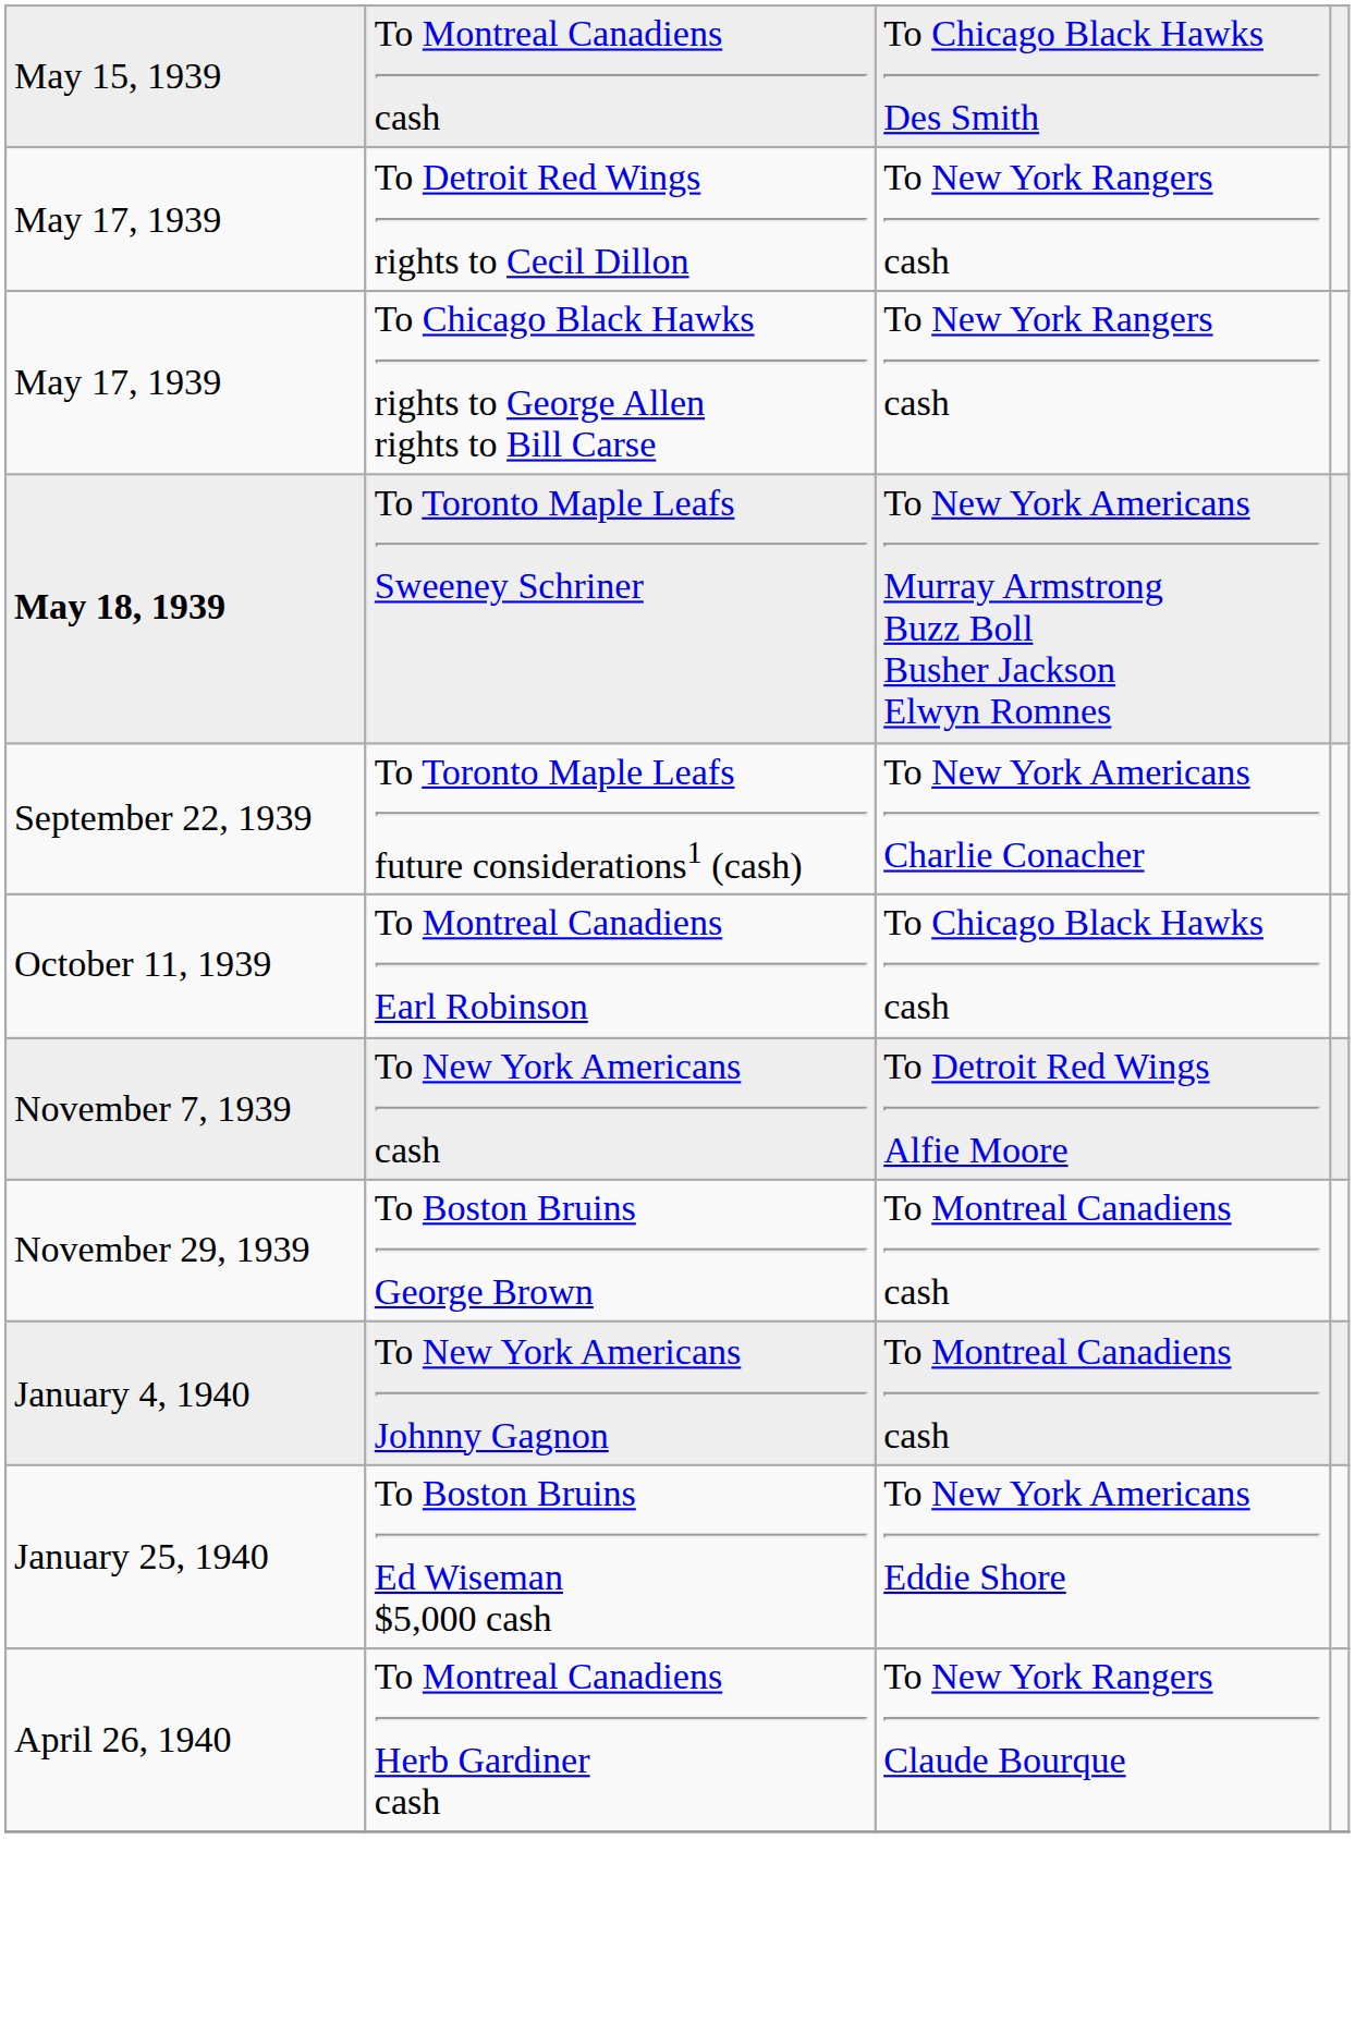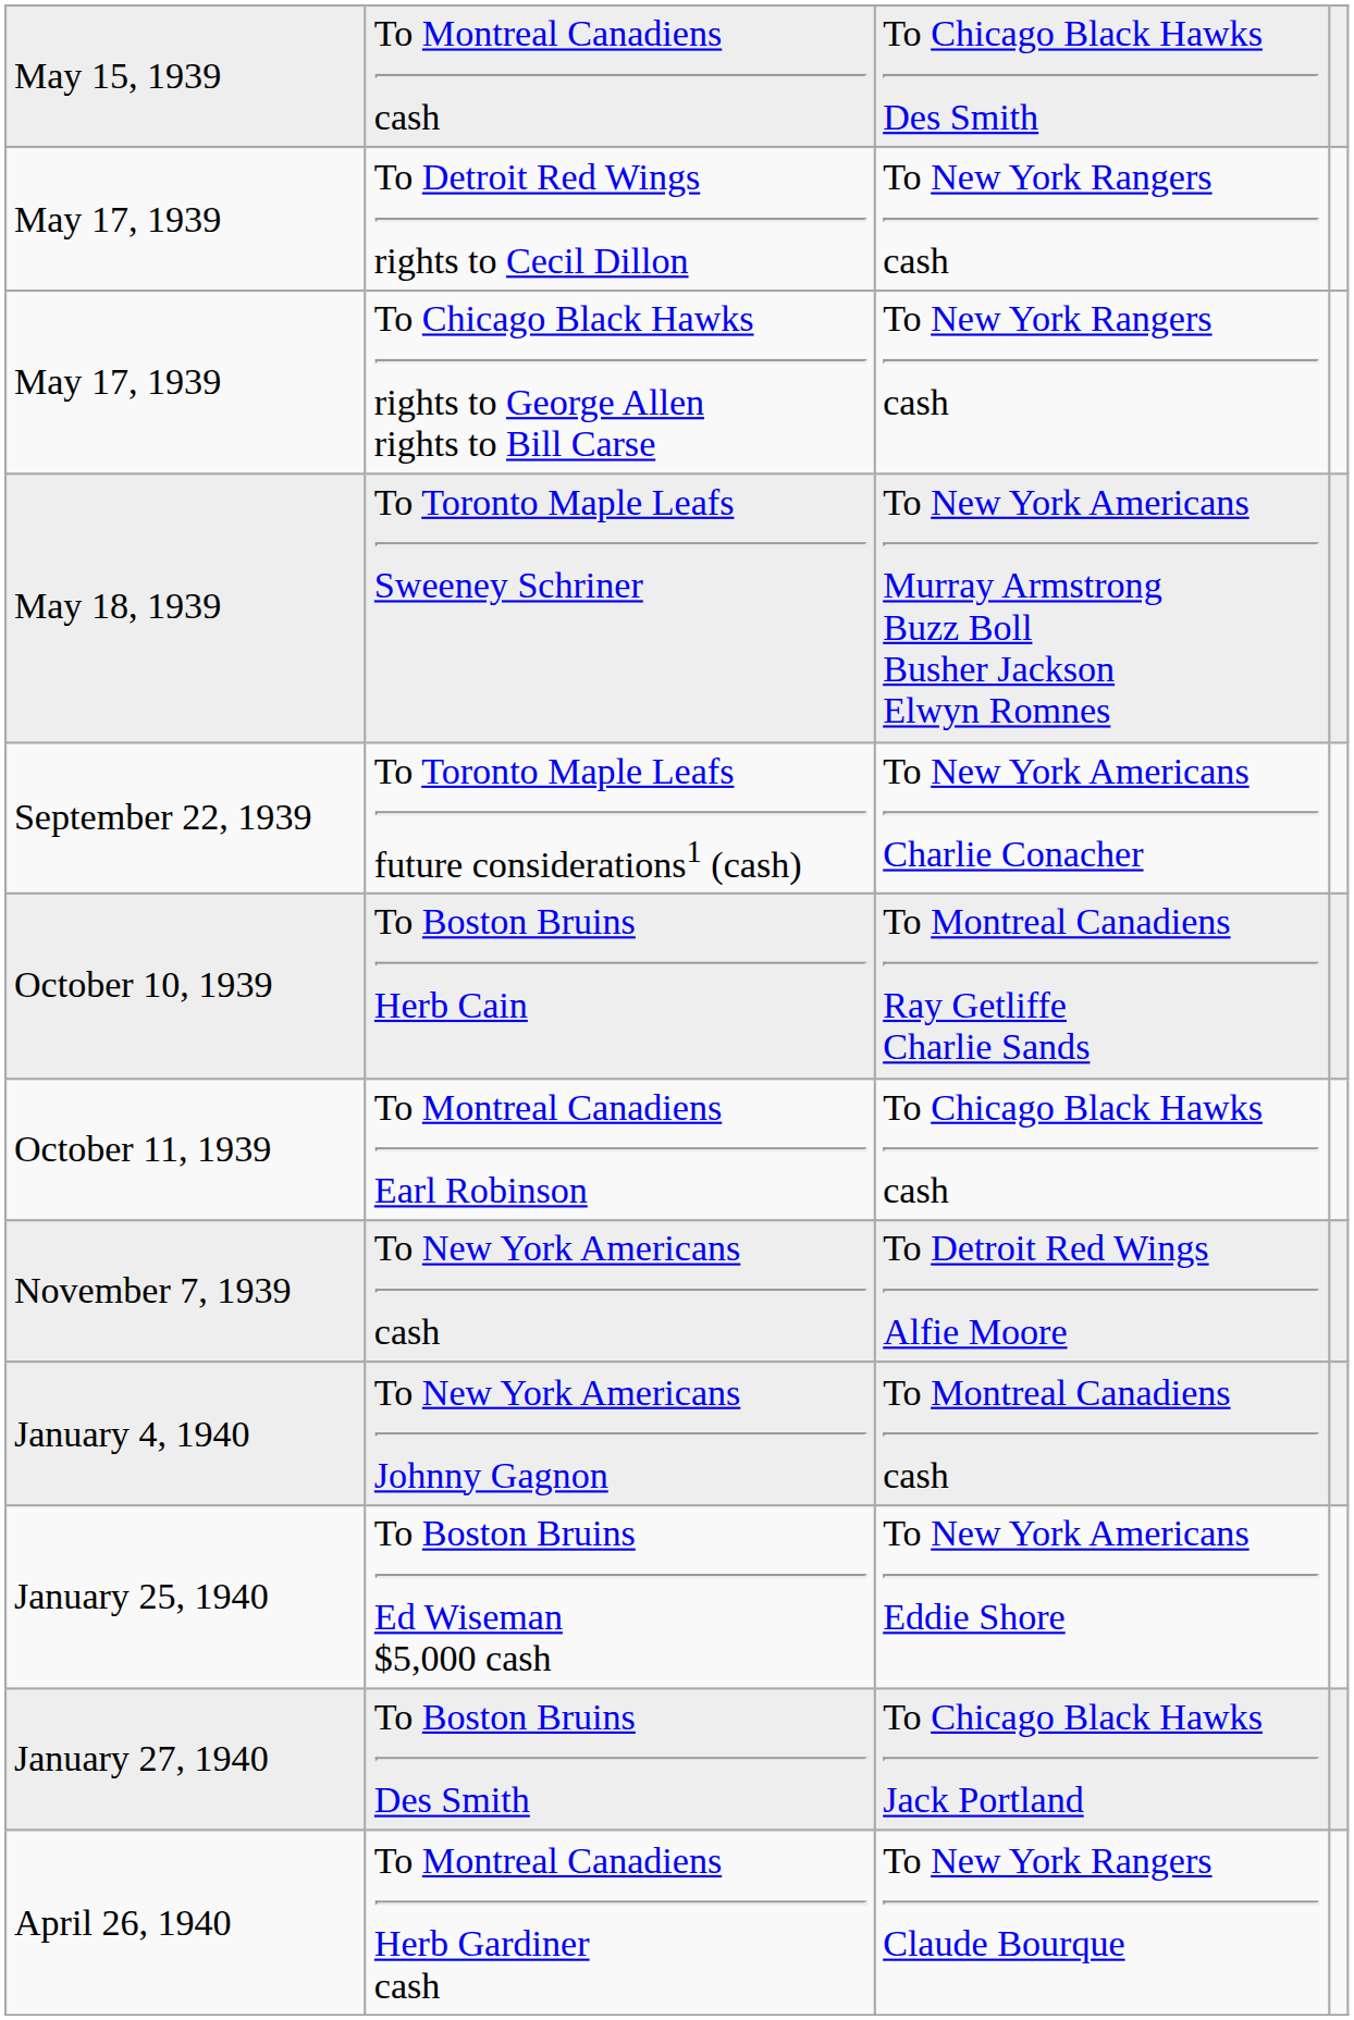To Toronto Maple Leafs Sweeney Schriner | column 1: bold -> normal
+ row: October 10, 1939 | To Boston Bruins Herb Cain | To Montreal Canadiens Ray Getliffe Charlie Sands
- row: November 29, 1939 | To Boston Bruins George Brown | To Montreal Canadiens cash
+ row: January 27, 1940 | To Boston Bruins Des Smith | To Chicago Black Hawks Jack Portland
